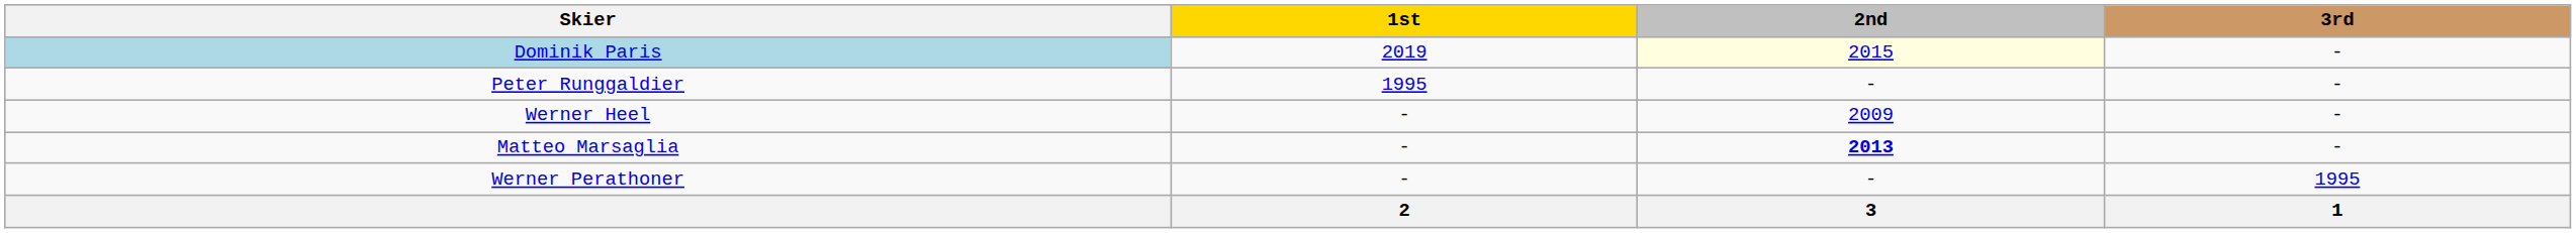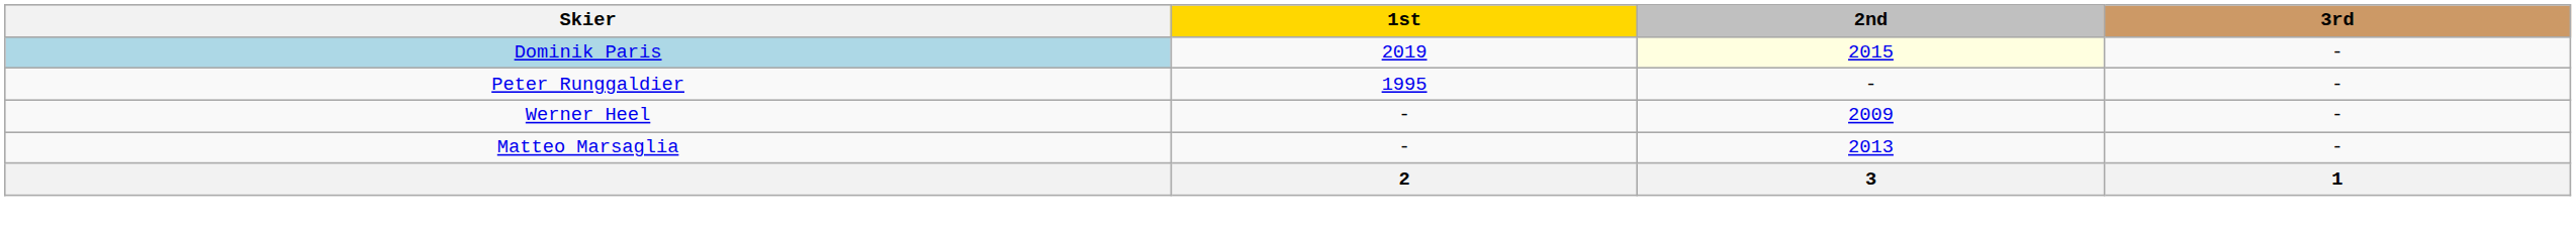Matteo Marsaglia | 2nd: bold -> normal
- row: Werner Perathoner | - | - | 1995
